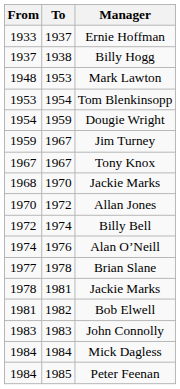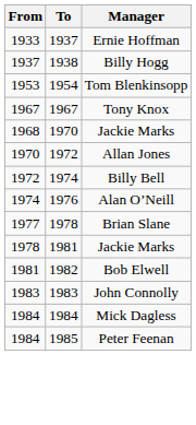- row: 1948 | 1953 | Mark Lawton
- row: 1954 | 1959 | Dougie Wright
- row: 1959 | 1967 | Jim Turney
